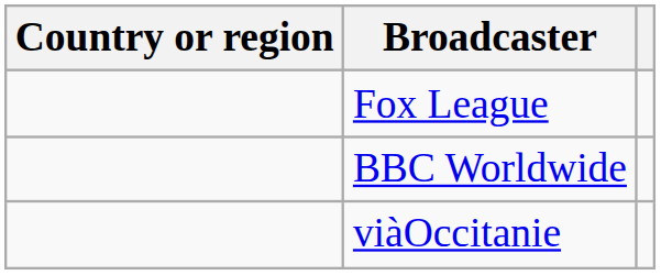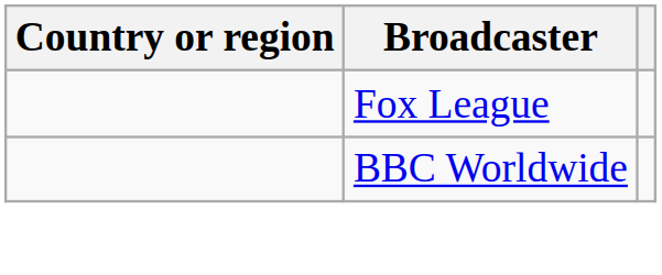- row: viàOccitanie
